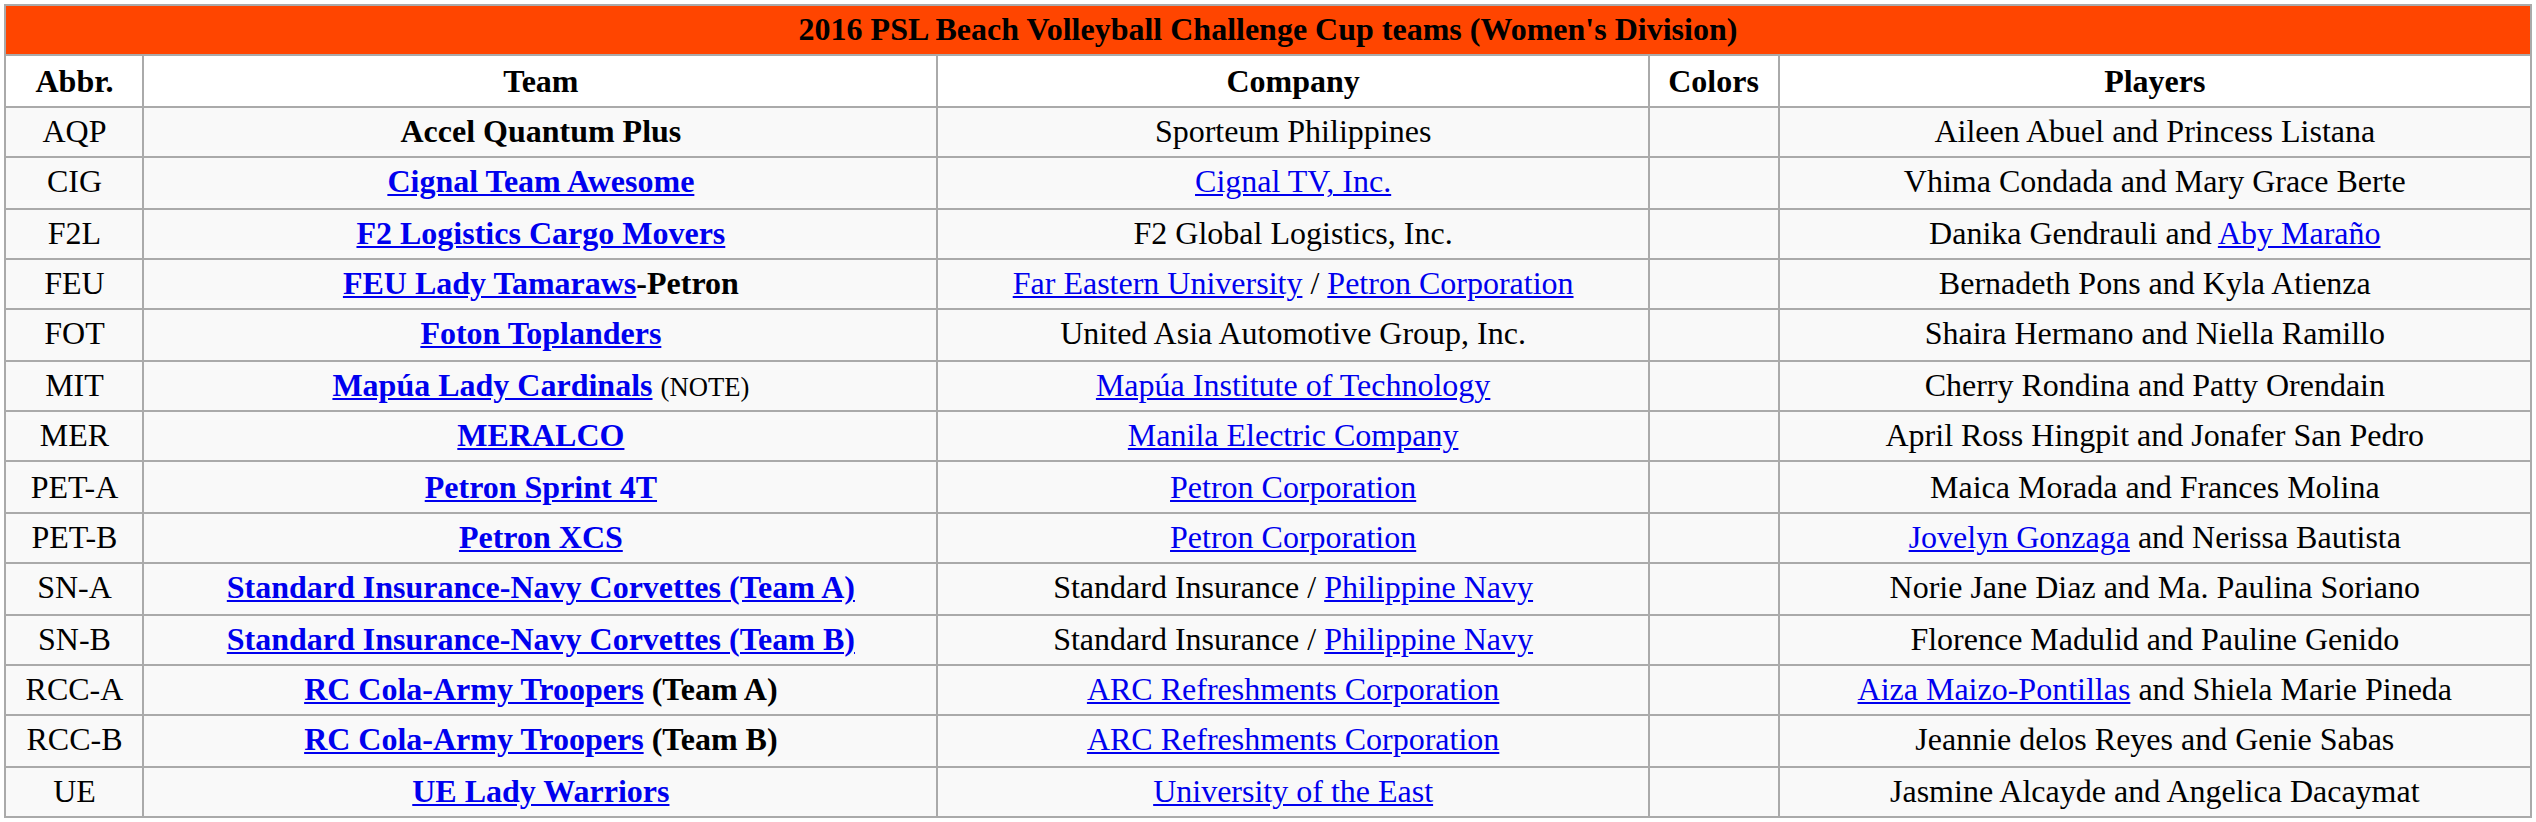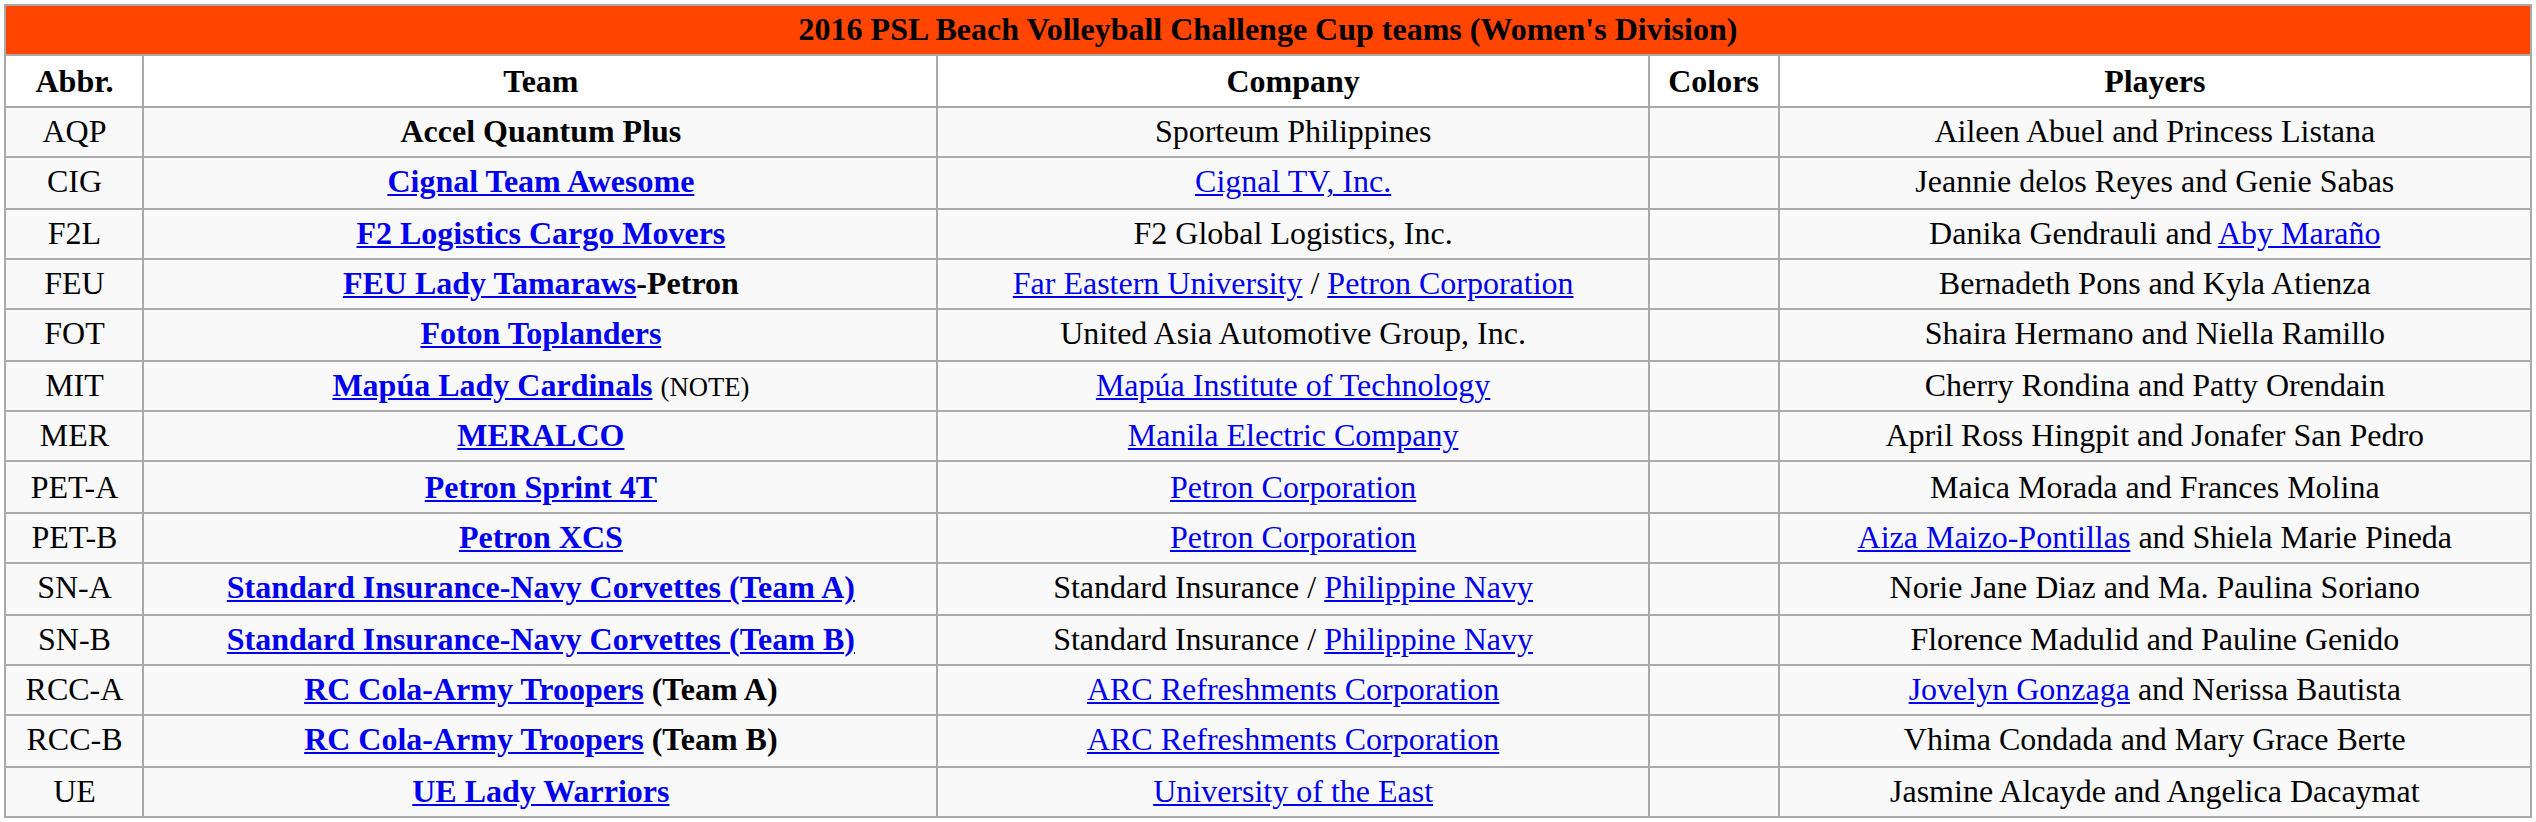CIG | Players: Vhima Condada and Mary Grace Berte -> Jeannie delos Reyes and Genie Sabas
PET-B | Players: Jovelyn Gonzaga and Nerissa Bautista -> Aiza Maizo-Pontillas and Shiela Marie Pineda
RCC-A | Players: Aiza Maizo-Pontillas and Shiela Marie Pineda -> Jovelyn Gonzaga and Nerissa Bautista
RCC-B | Players: Jeannie delos Reyes and Genie Sabas -> Vhima Condada and Mary Grace Berte
